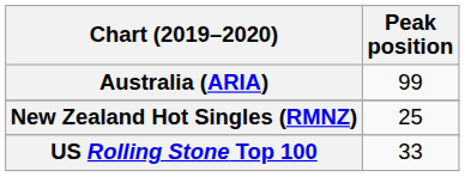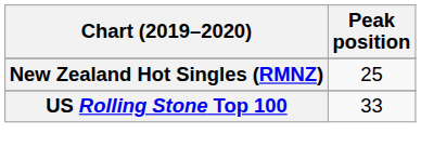- row: Australia (ARIA) | 99
